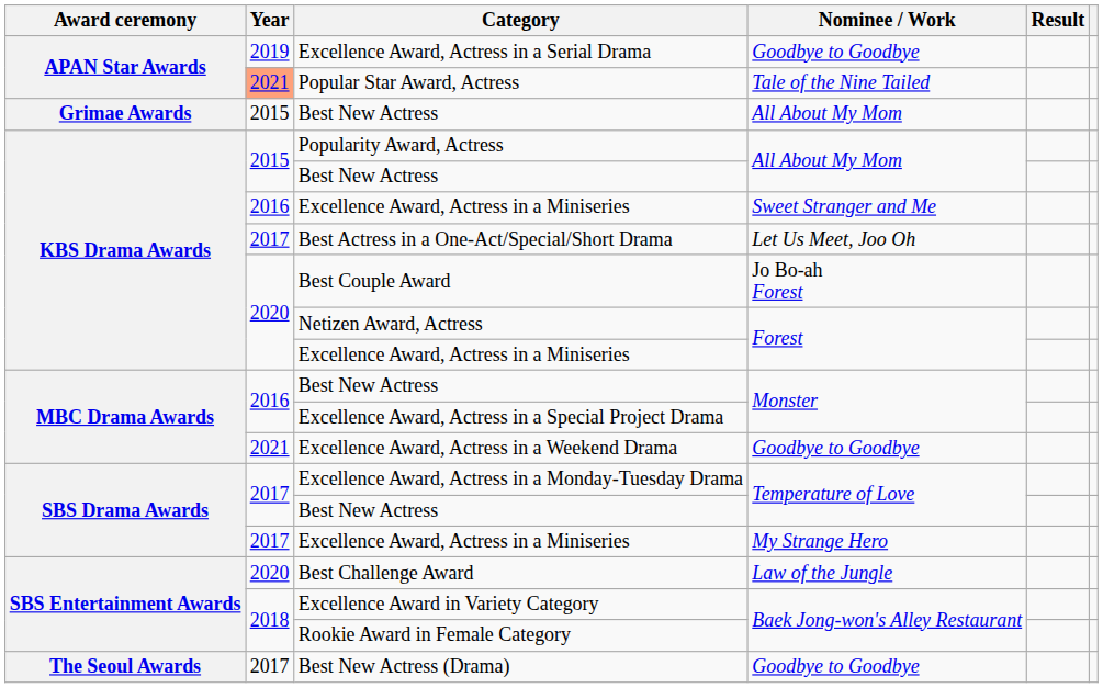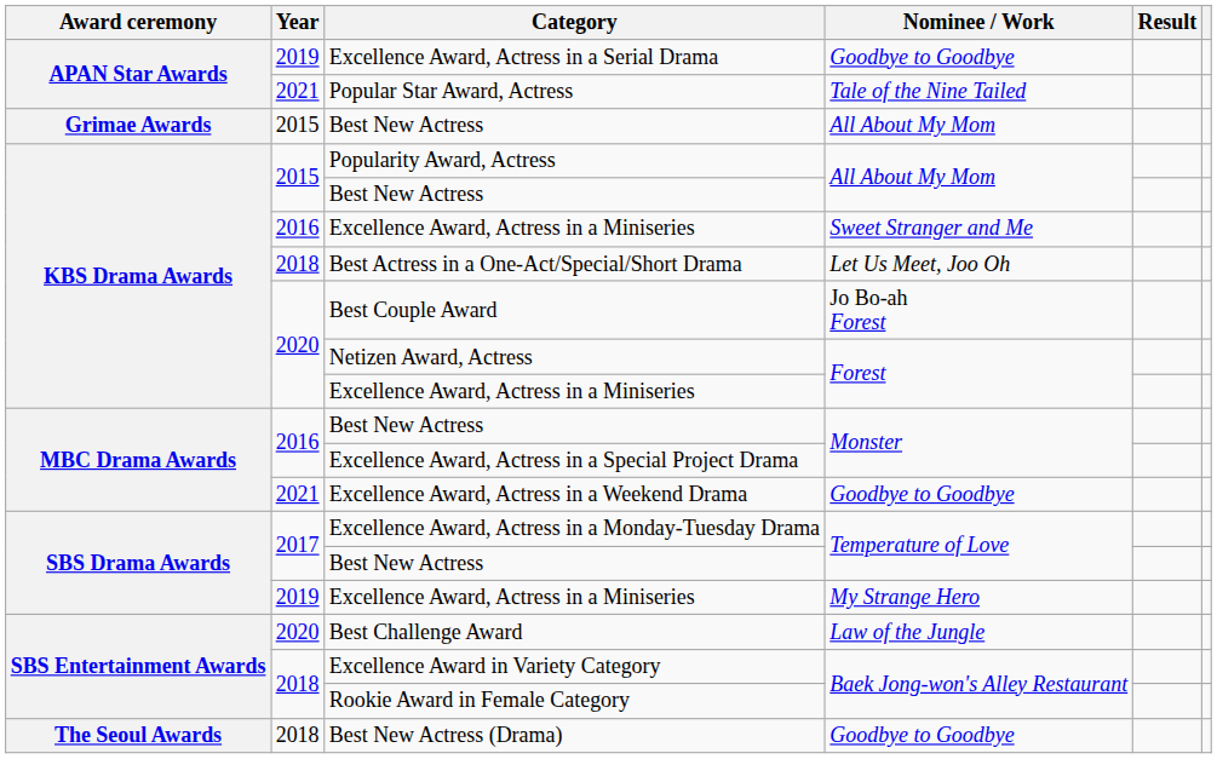Popular Star Award, Actress | Year: lightsalmon background -> no background
Best Actress in a One-Act/Special/Short Drama | Year: 2017 -> 2018
Excellence Award, Actress in a Miniseries / My Strange Hero | Year: 2017 -> 2019
Best New Actress (Drama) | Year: 2017 -> 2018
